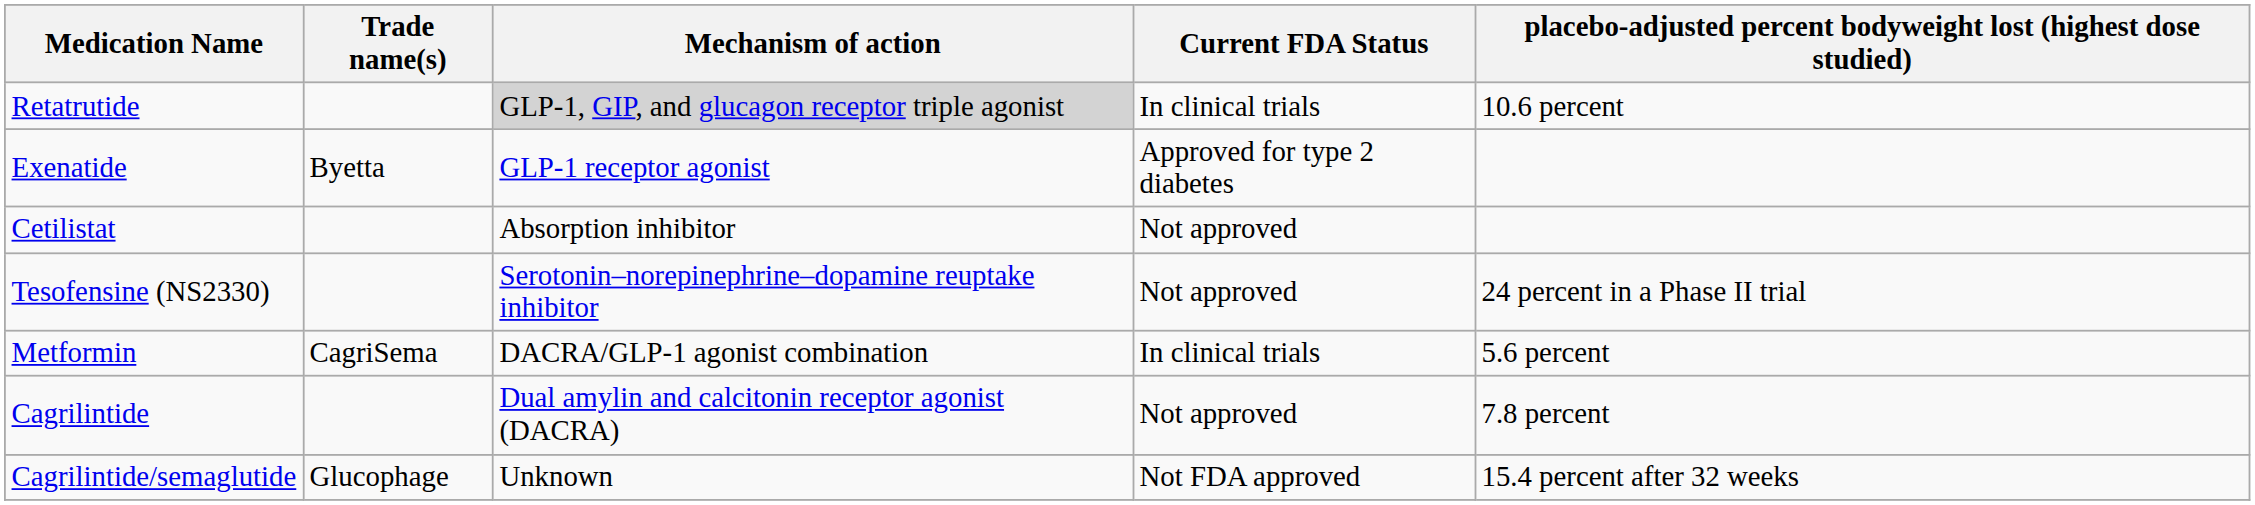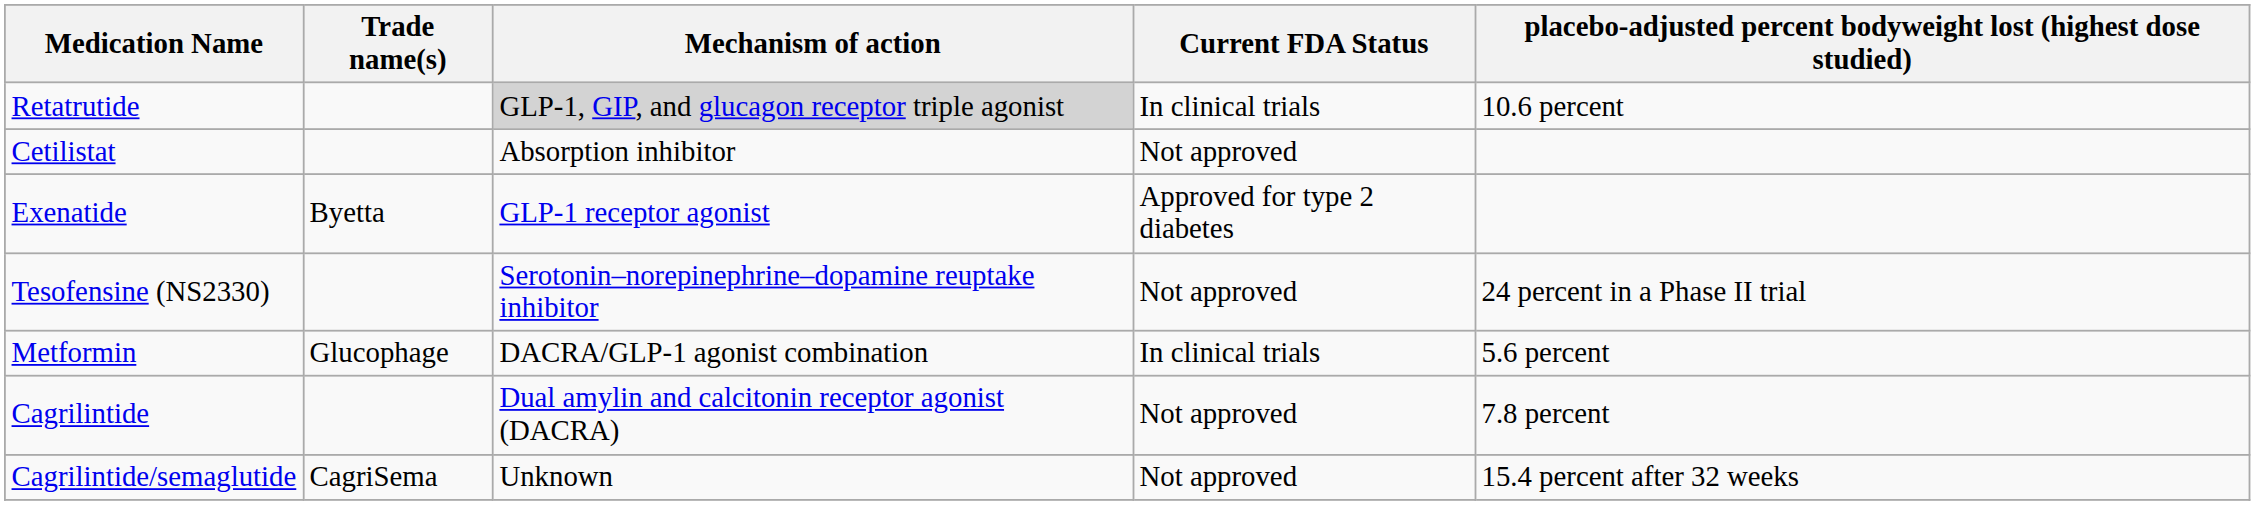rows swapped: Exenatide <-> Cetilistat
Metformin | Trade name(s): CagriSema -> Glucophage
Cagrilintide/semaglutide | Trade name(s): Glucophage -> CagriSema
Cagrilintide/semaglutide | Current FDA Status: Not FDA approved -> Not approved
